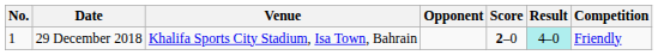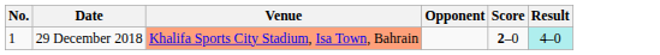- column: Competition | Friendly
29 December 2018 | Venue: no background -> lightsalmon background
